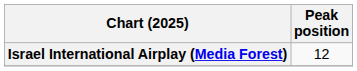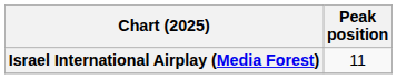Israel International Airplay (Media Forest) | Peak position: 12 -> 11
